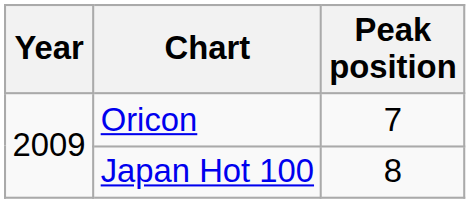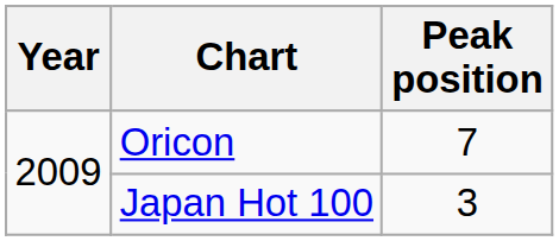Japan Hot 100 | Peak position: 8 -> 3
